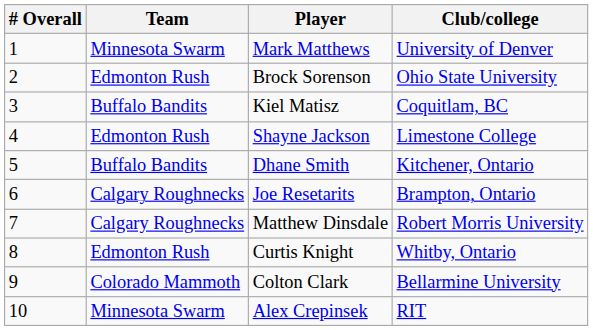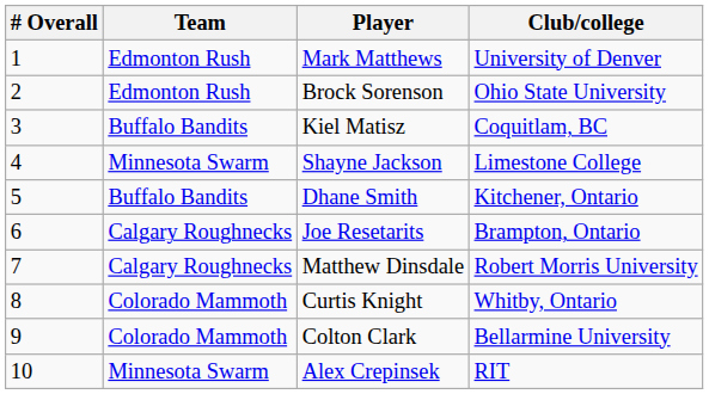Mark Matthews | Team: Minnesota Swarm -> Edmonton Rush
Shayne Jackson | Team: Edmonton Rush -> Minnesota Swarm
Curtis Knight | Team: Edmonton Rush -> Colorado Mammoth
